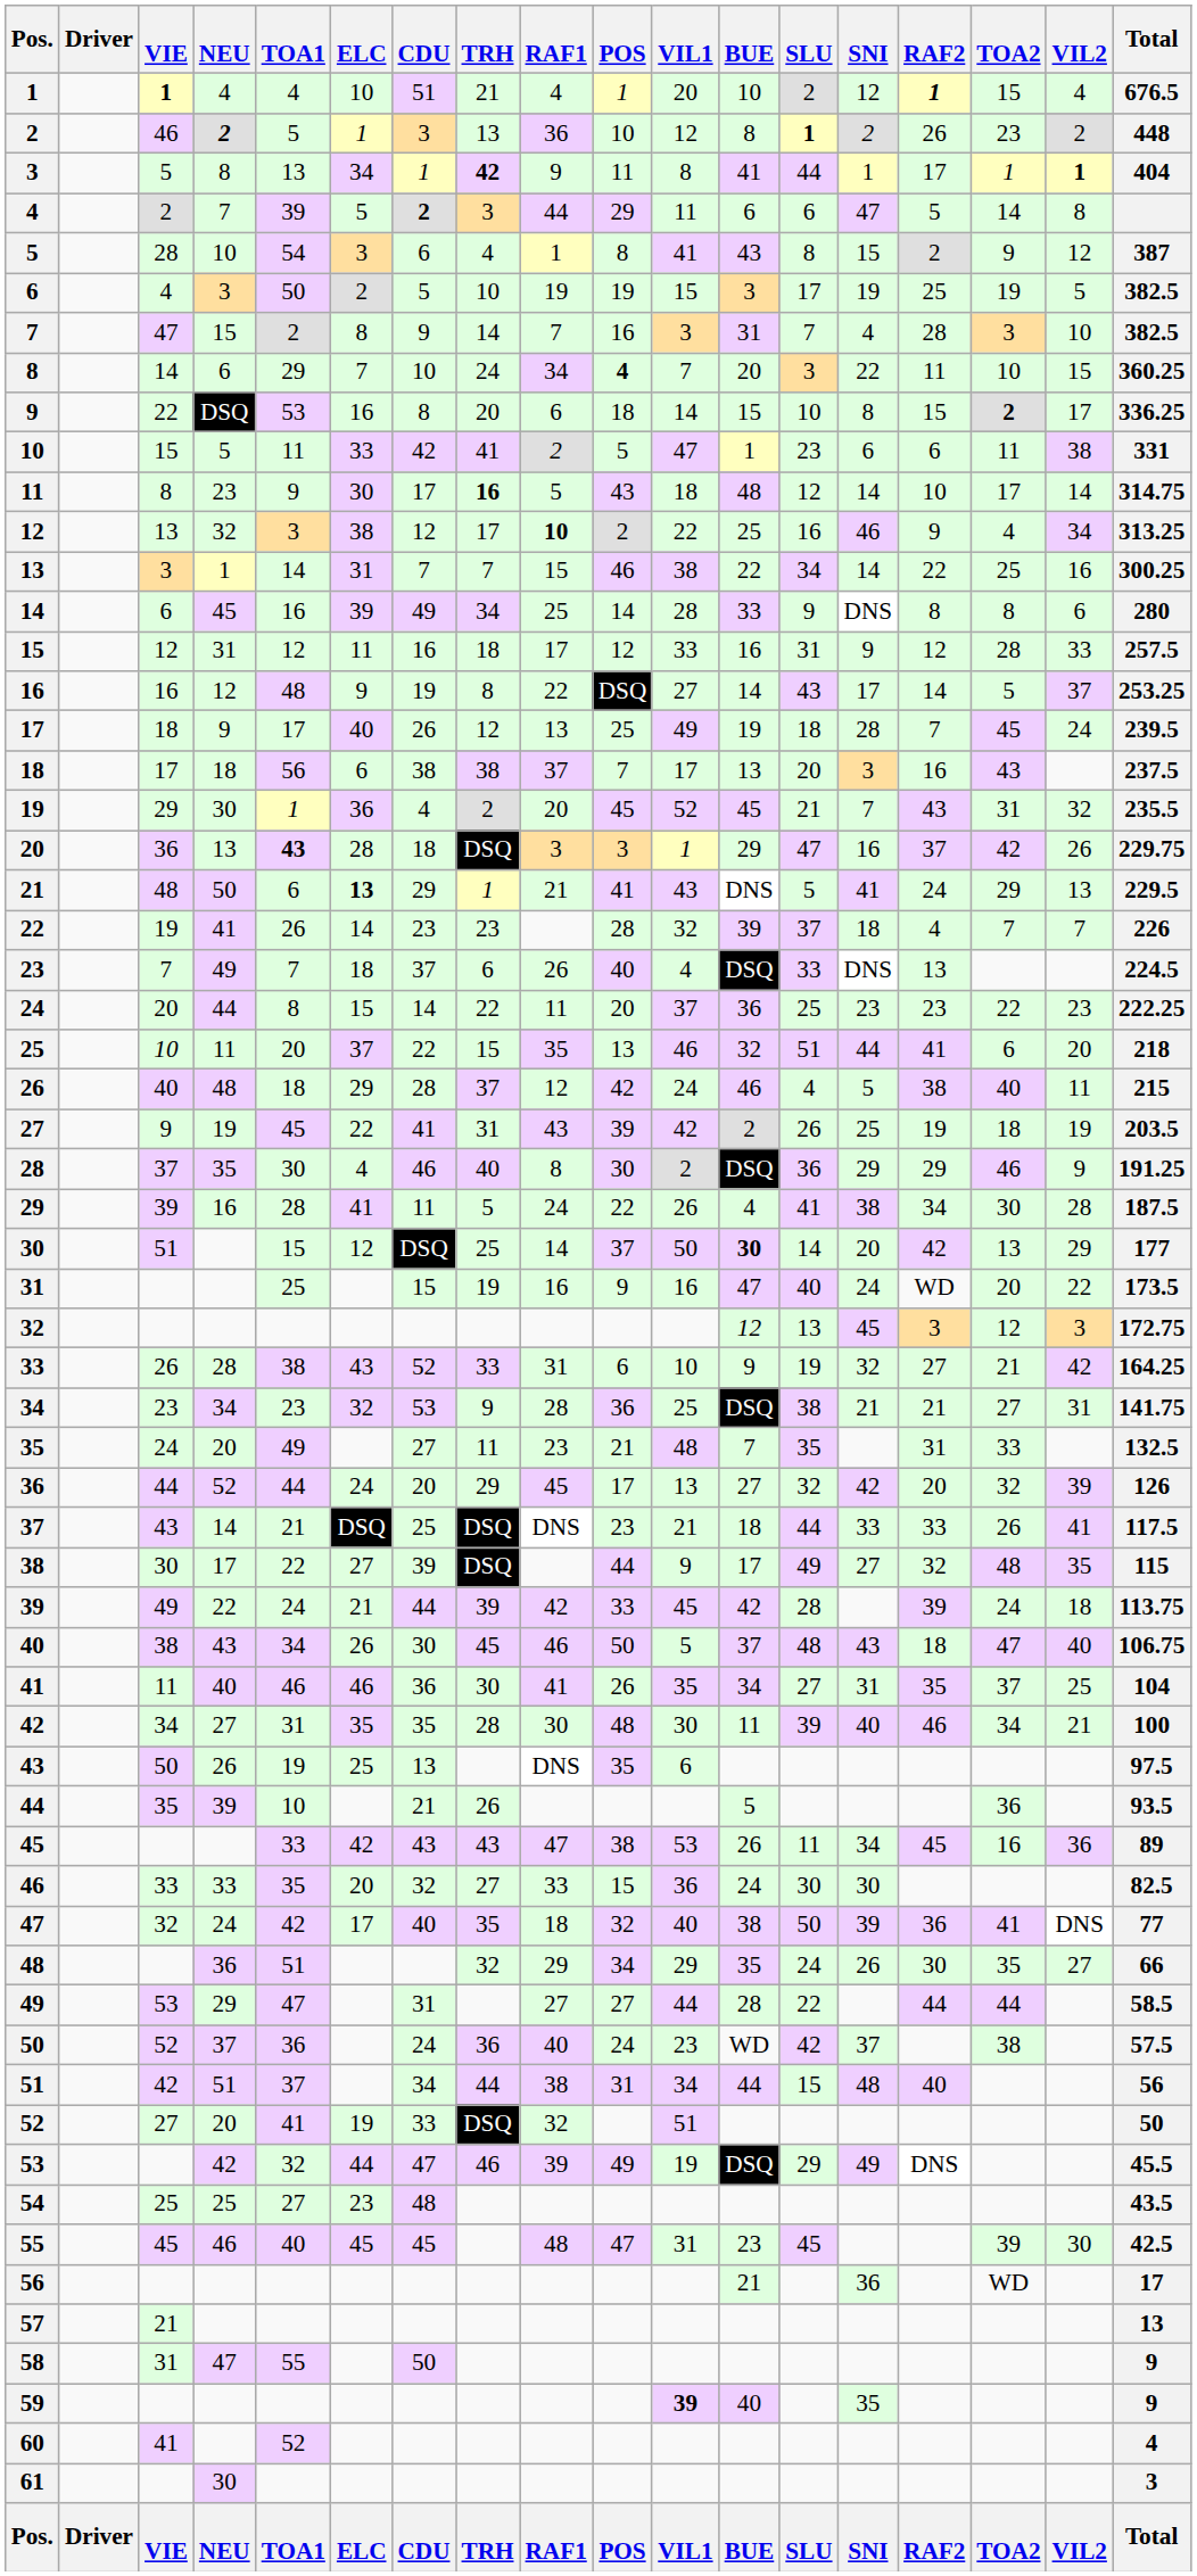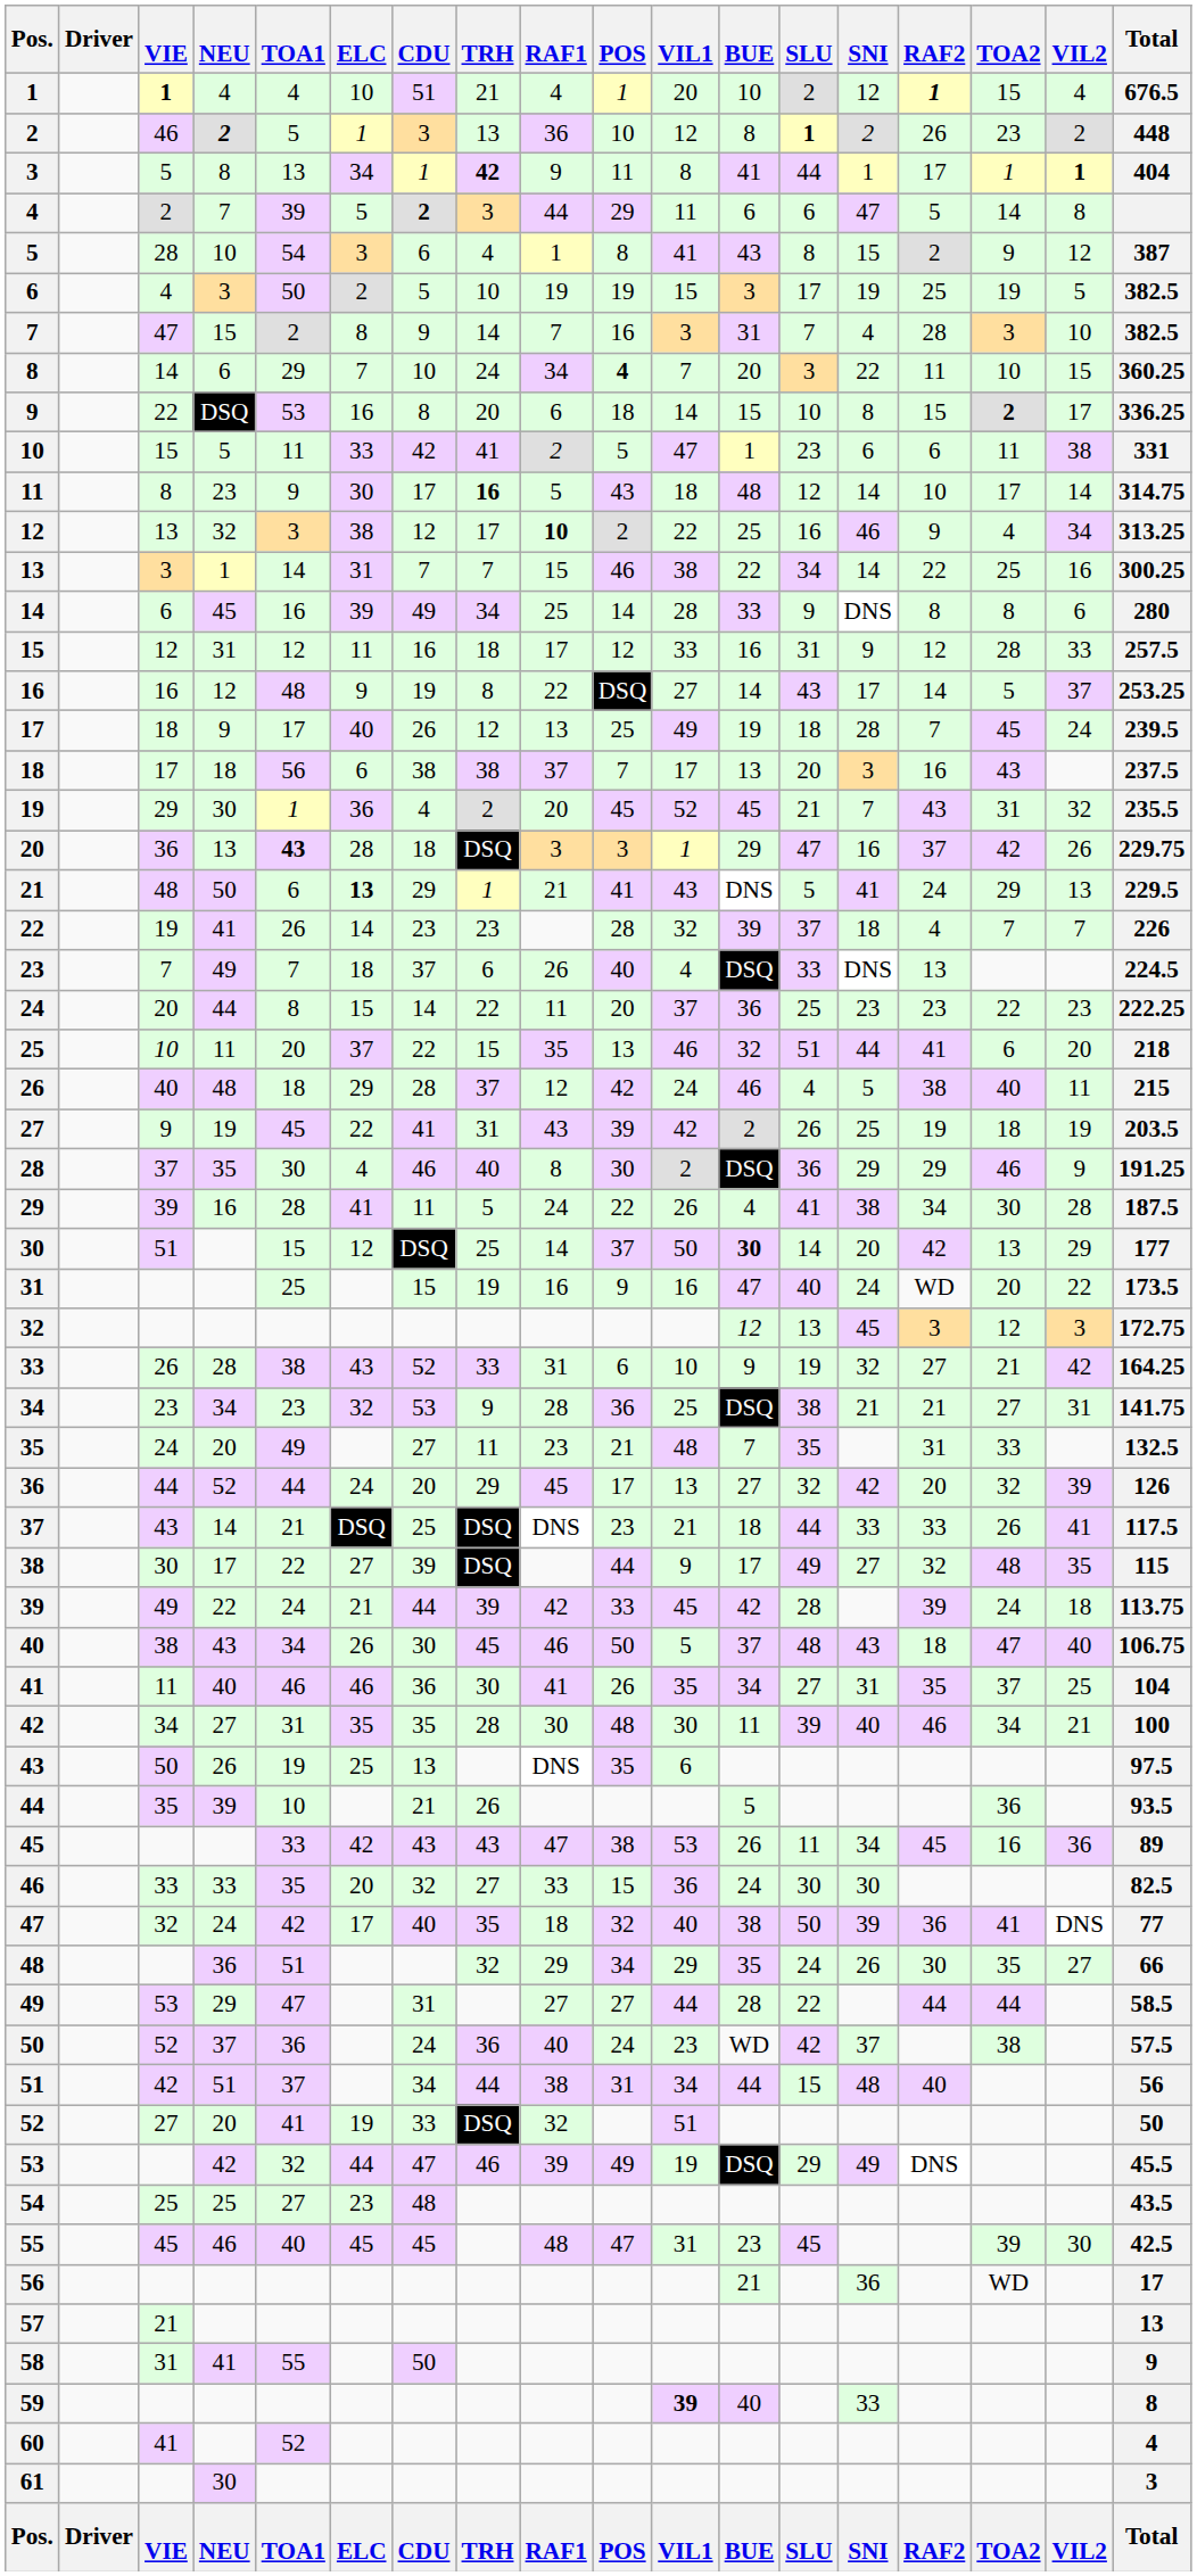58 | NEU: 47 -> 41
59 | SNI: 35 -> 33
59 | Total: 9 -> 8
